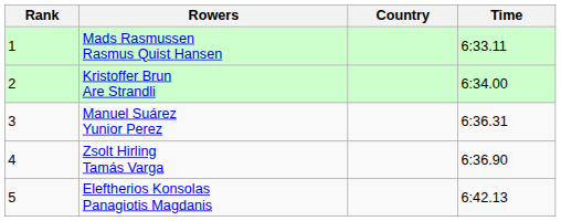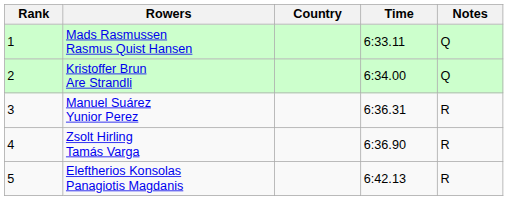+ column: Notes | Q | Q | R | R | R
